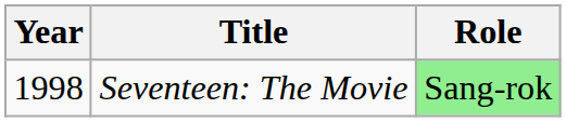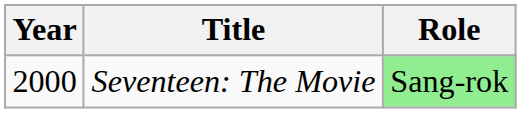Seventeen: The Movie | Year: 1998 -> 2000
